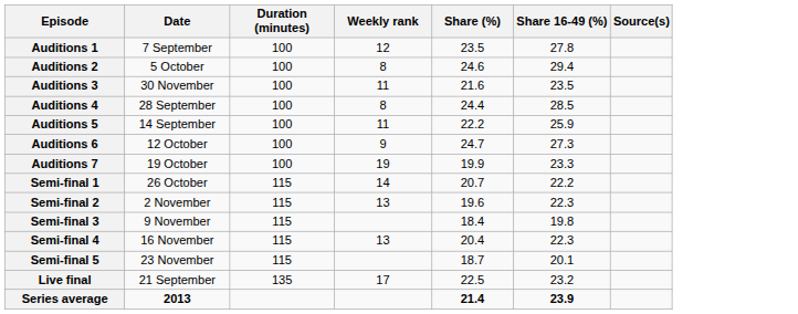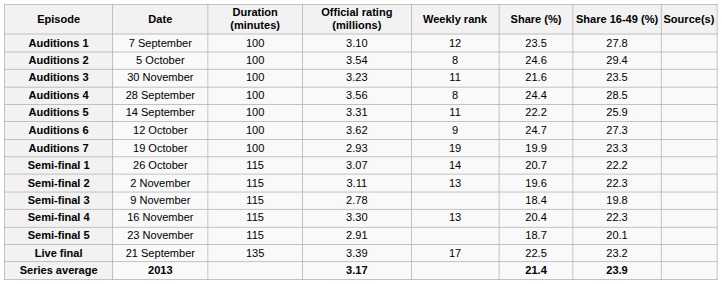+ column: Official rating (millions) | 3.10 | 3.54 | 3.23 | 3.56 | 3.31 | 3.62 | 2.93 | 3.07 | 3.11 | 2.78 | 3.30 | 2.91 | 3.39 | 3.17
